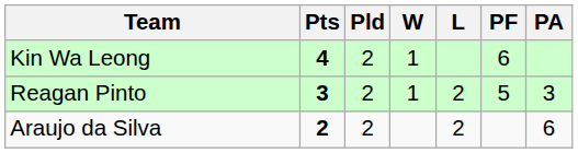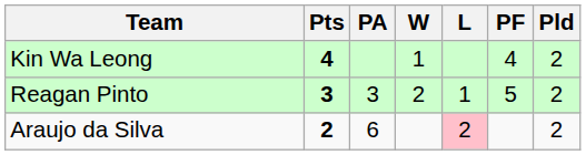columns swapped: Pld <-> PA
Kin Wa Leong | PF: 6 -> 4
Reagan Pinto | W: 1 -> 2
Reagan Pinto | L: 2 -> 1
Araujo da Silva | L: no background -> pink background
